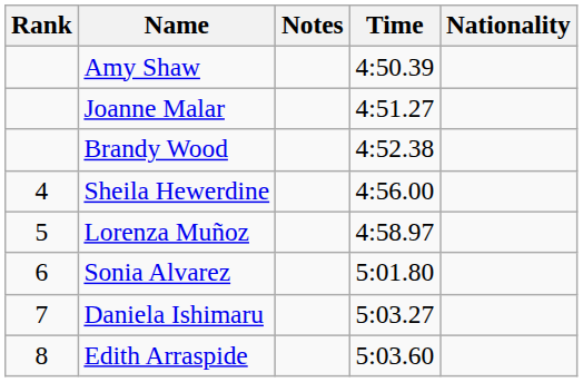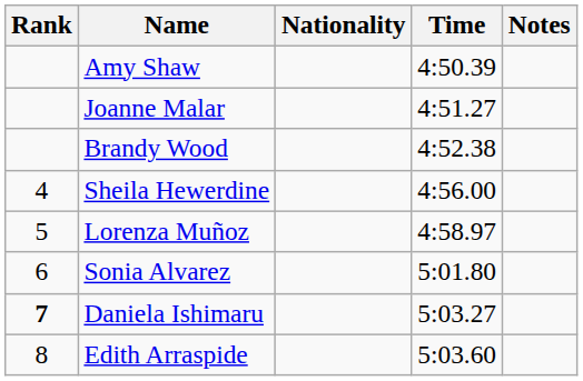columns swapped: Nationality <-> Notes
Daniela Ishimaru | Rank: normal -> bold
